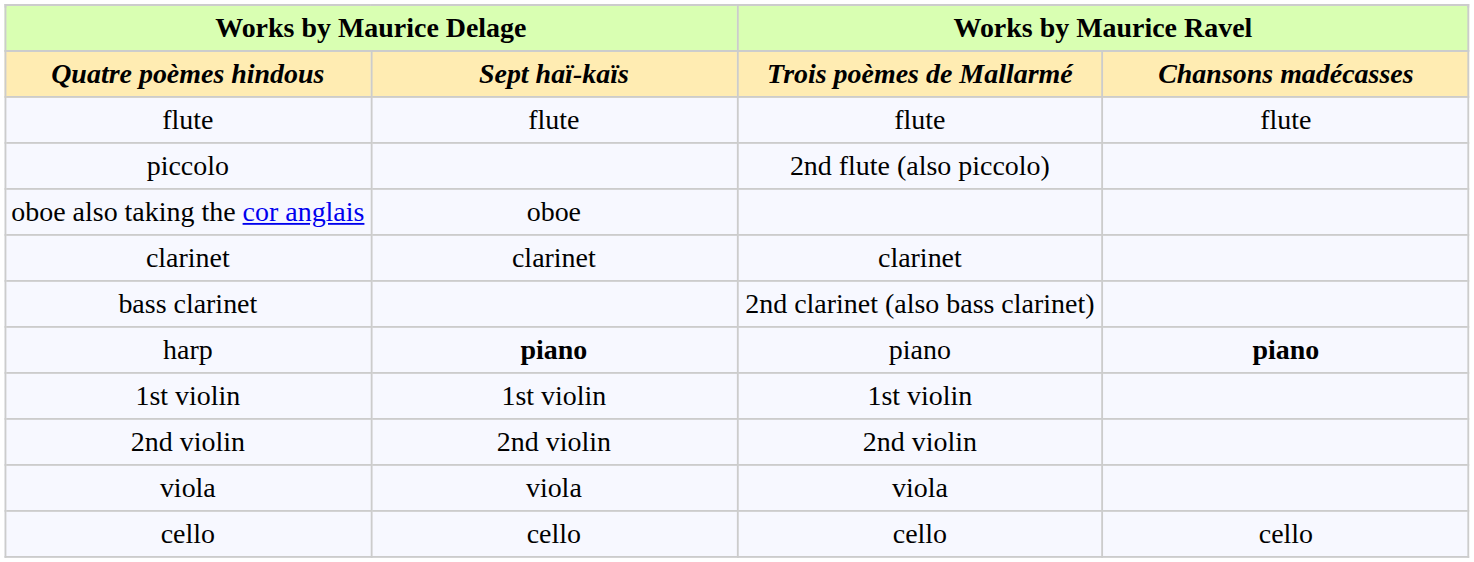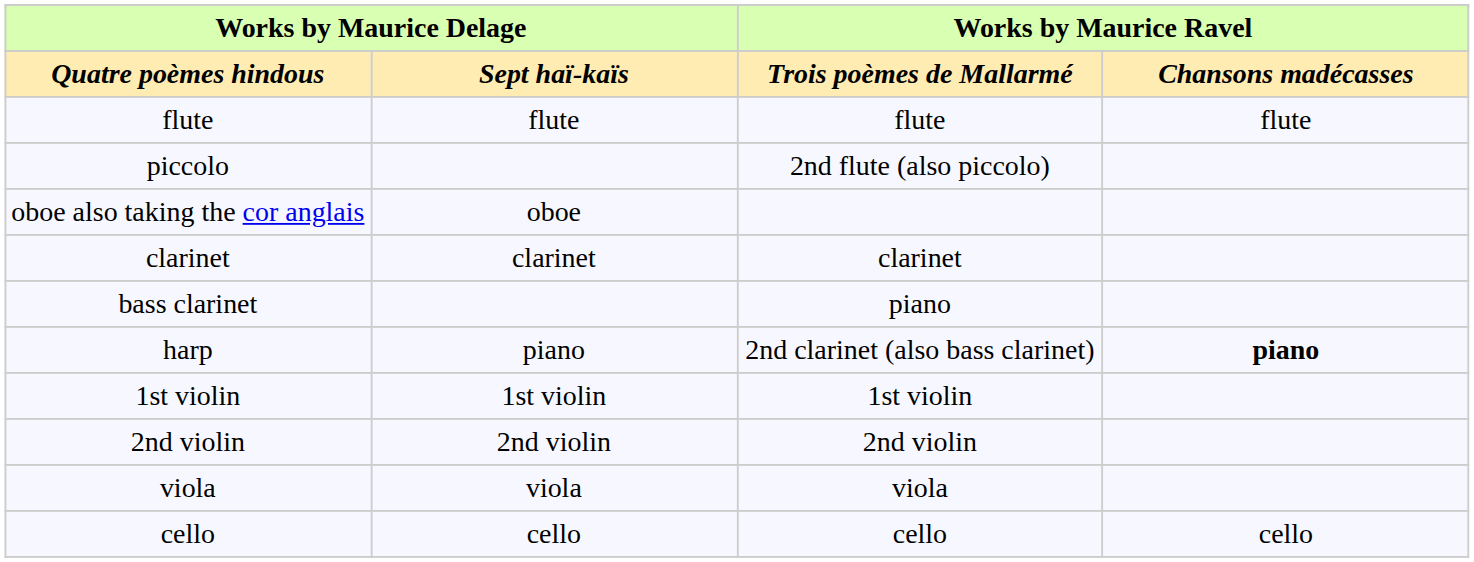bass clarinet | column 3: 2nd clarinet (also bass clarinet) -> piano
harp | column 2: bold -> normal
harp | column 3: piano -> 2nd clarinet (also bass clarinet)
